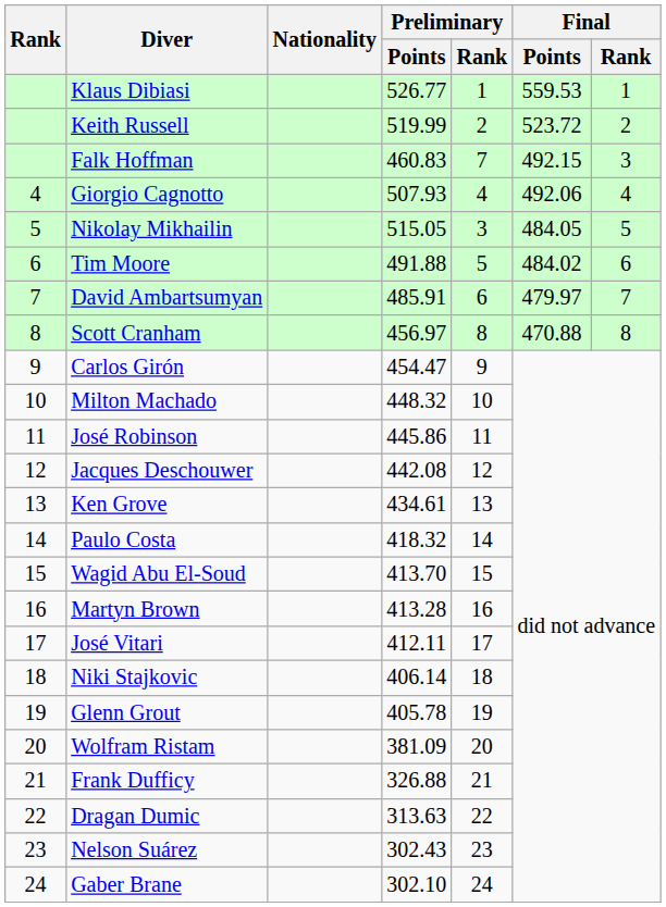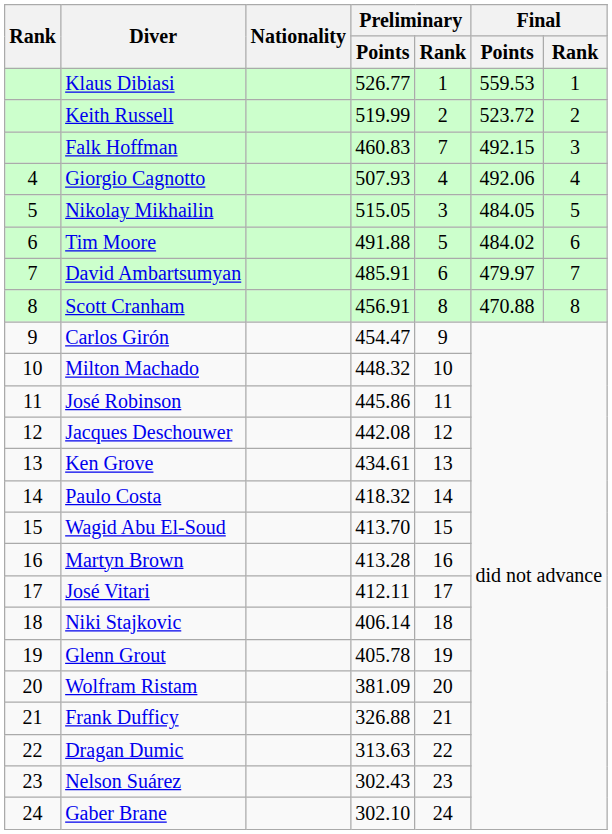Scott Cranham | Preliminary / Points: 456.97 -> 456.91
